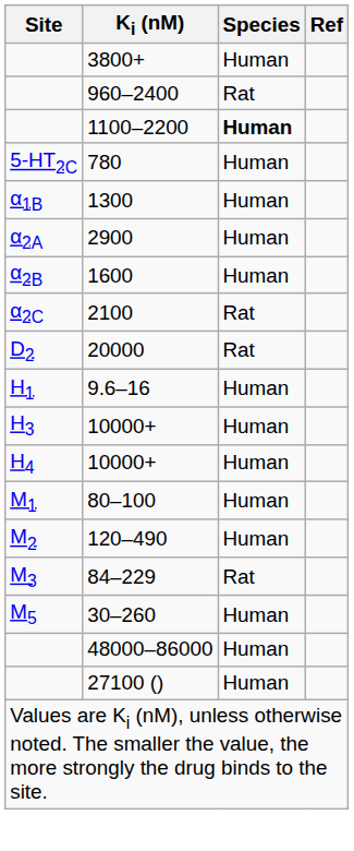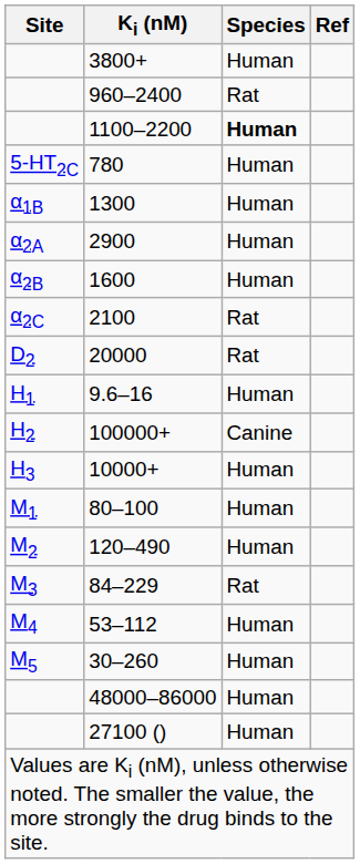+ row: H2 | 100000+ | Canine
- row: H4 | 10000+ | Human
+ row: M4 | 53–112 | Human
